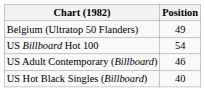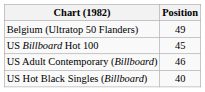US Billboard Hot 100 | Position: 54 -> 45
